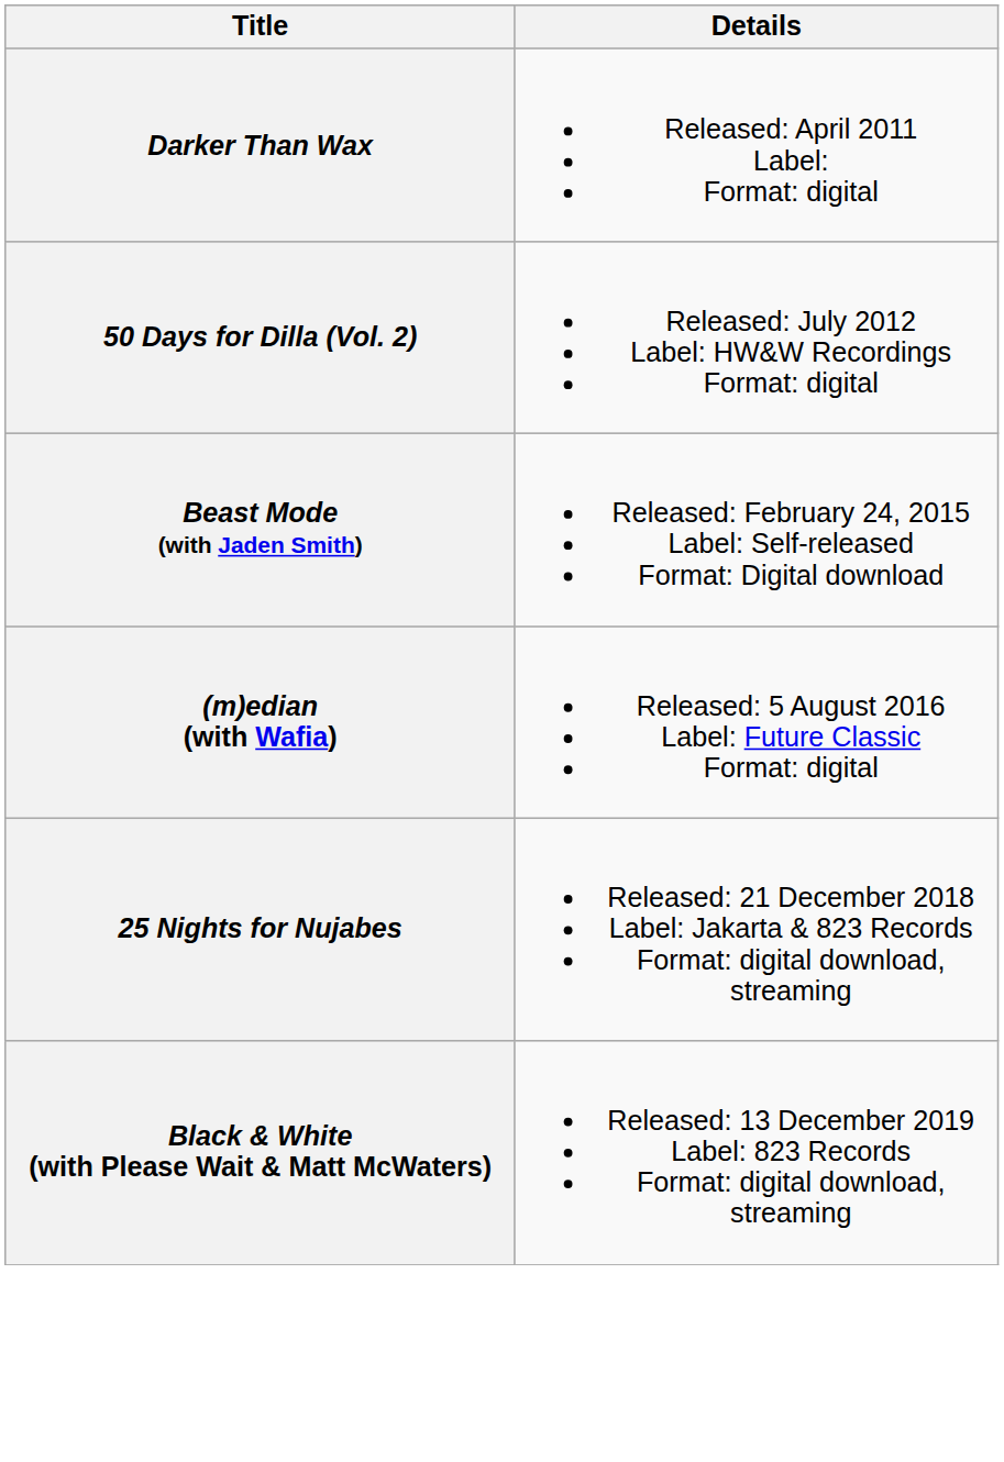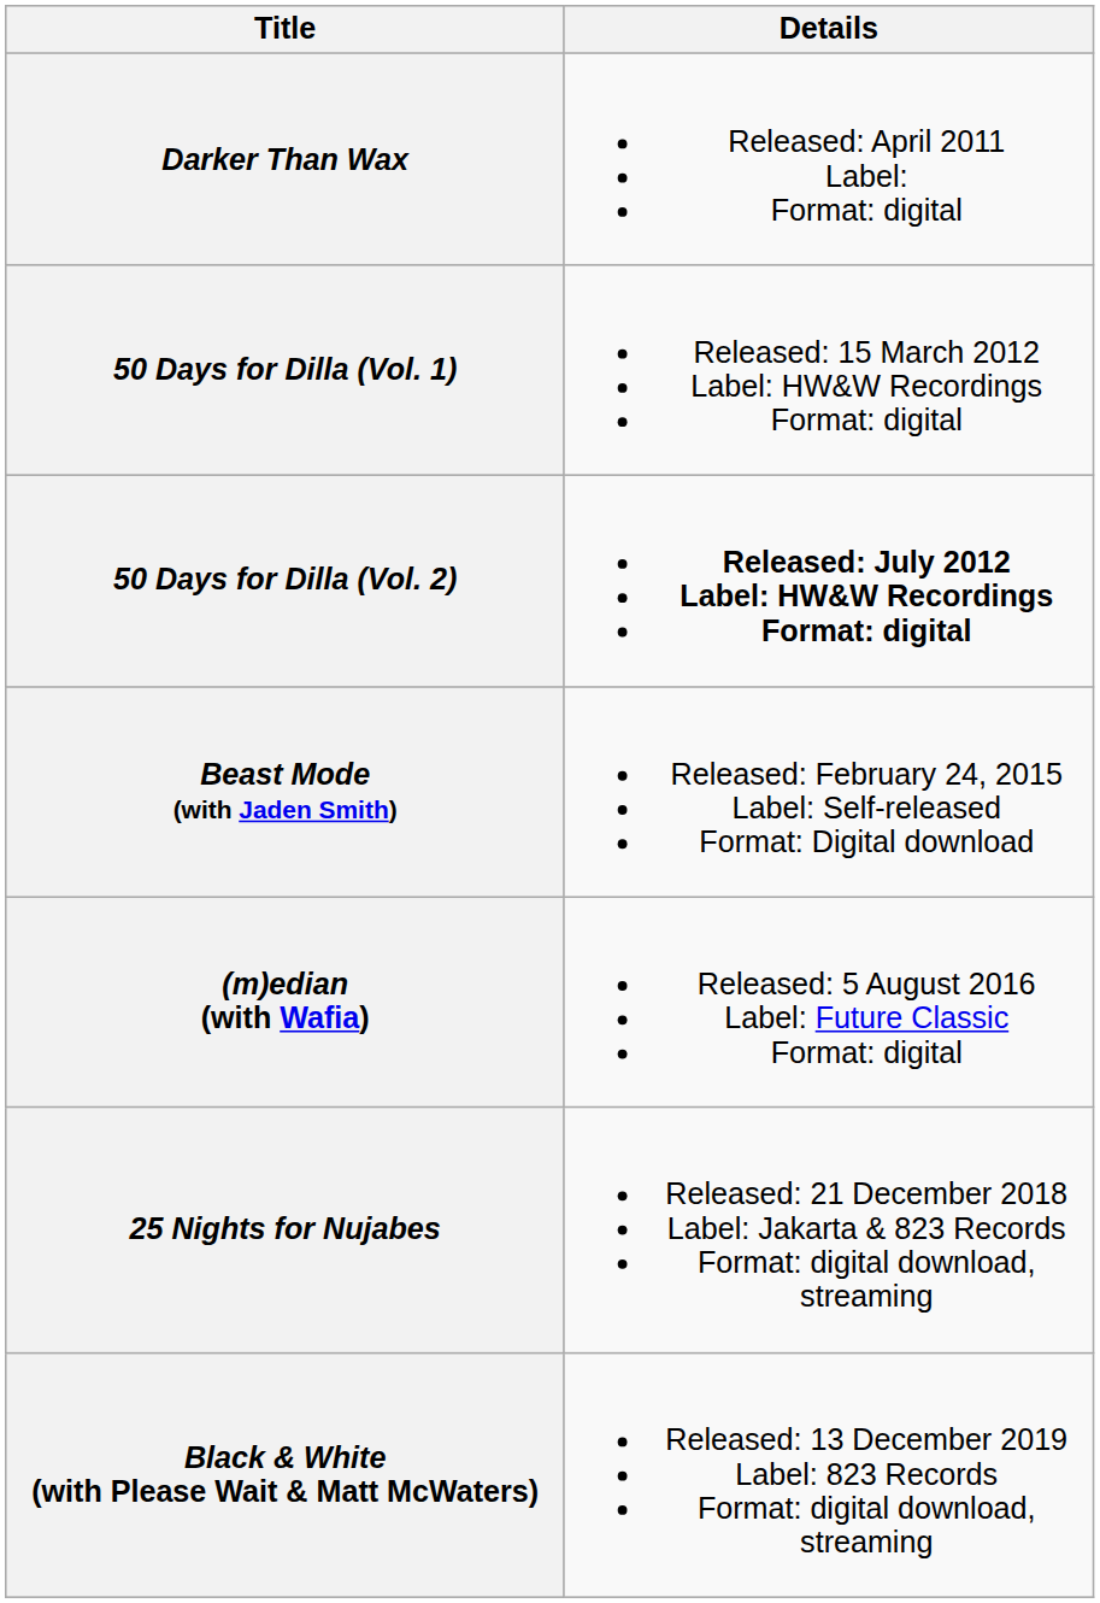+ row: 50 Days for Dilla (Vol. 1) | Released: 15 March 2012 Label: HW&W Recordings Format: digital
50 Days for Dilla (Vol. 2) | Details: normal -> bold
